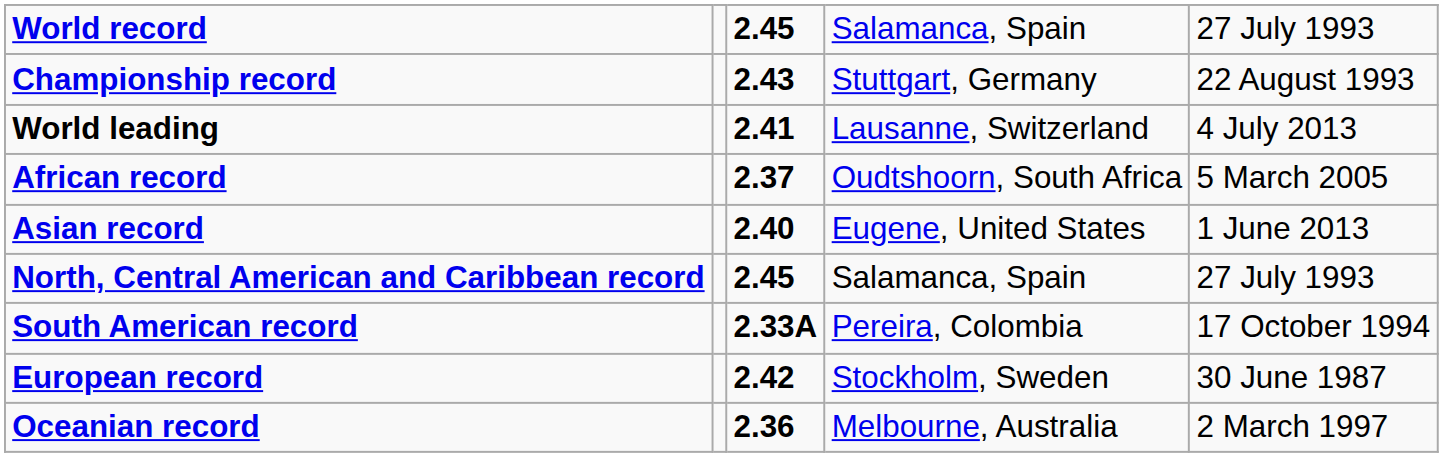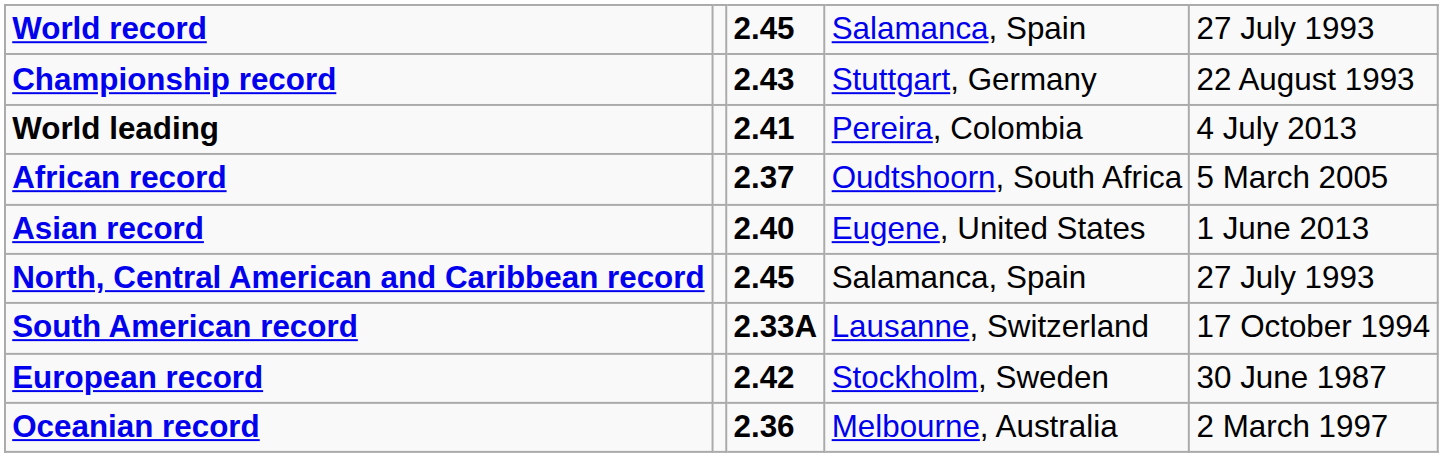World leading | column 4: Lausanne, Switzerland -> Pereira, Colombia
South American record | column 4: Pereira, Colombia -> Lausanne, Switzerland
